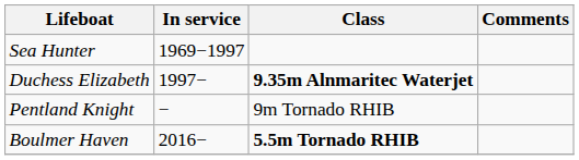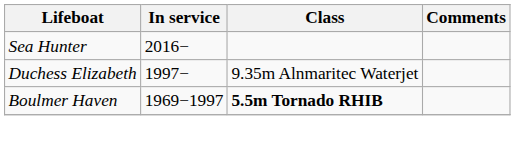Sea Hunter | In service: 1969−1997 -> 2016−
Duchess Elizabeth | Class: bold -> normal
- row: Pentland Knight | − | 9m Tornado RHIB
Boulmer Haven | In service: 2016− -> 1969−1997
